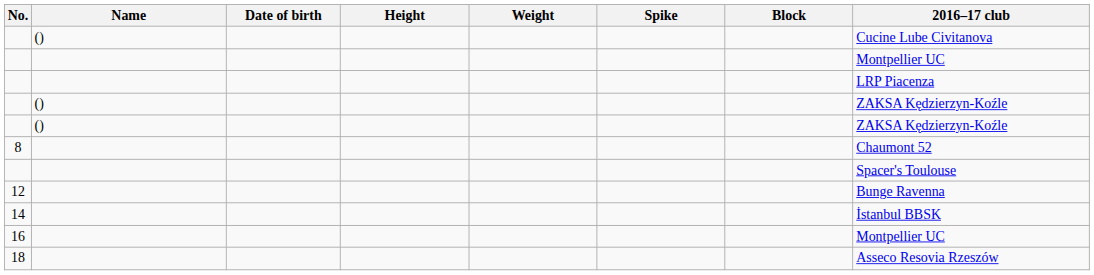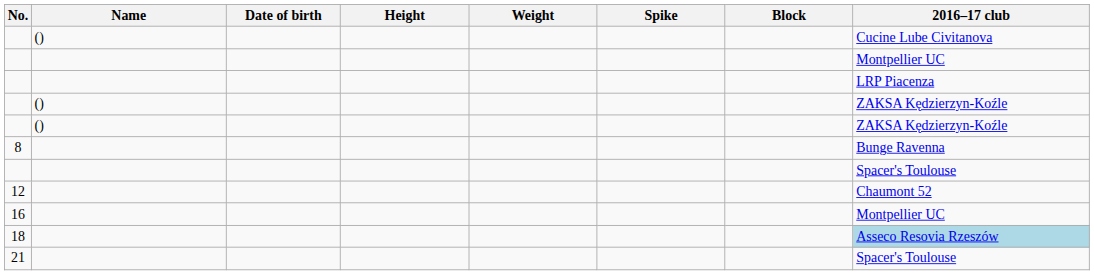8 | 2016–17 club: Chaumont 52 -> Bunge Ravenna
12 | 2016–17 club: Bunge Ravenna -> Chaumont 52
- row: 14 | İstanbul BBSK
18 | 2016–17 club: no background -> lightblue background
+ row: 21 | Spacer's Toulouse
